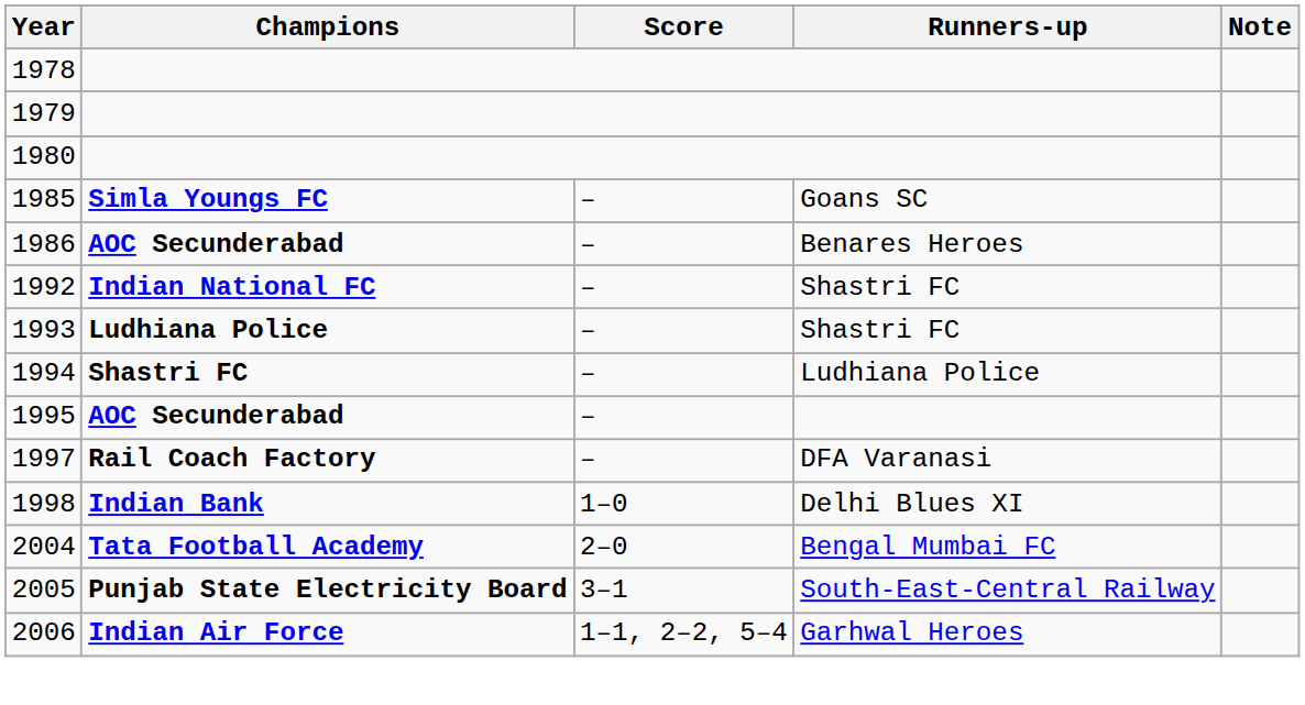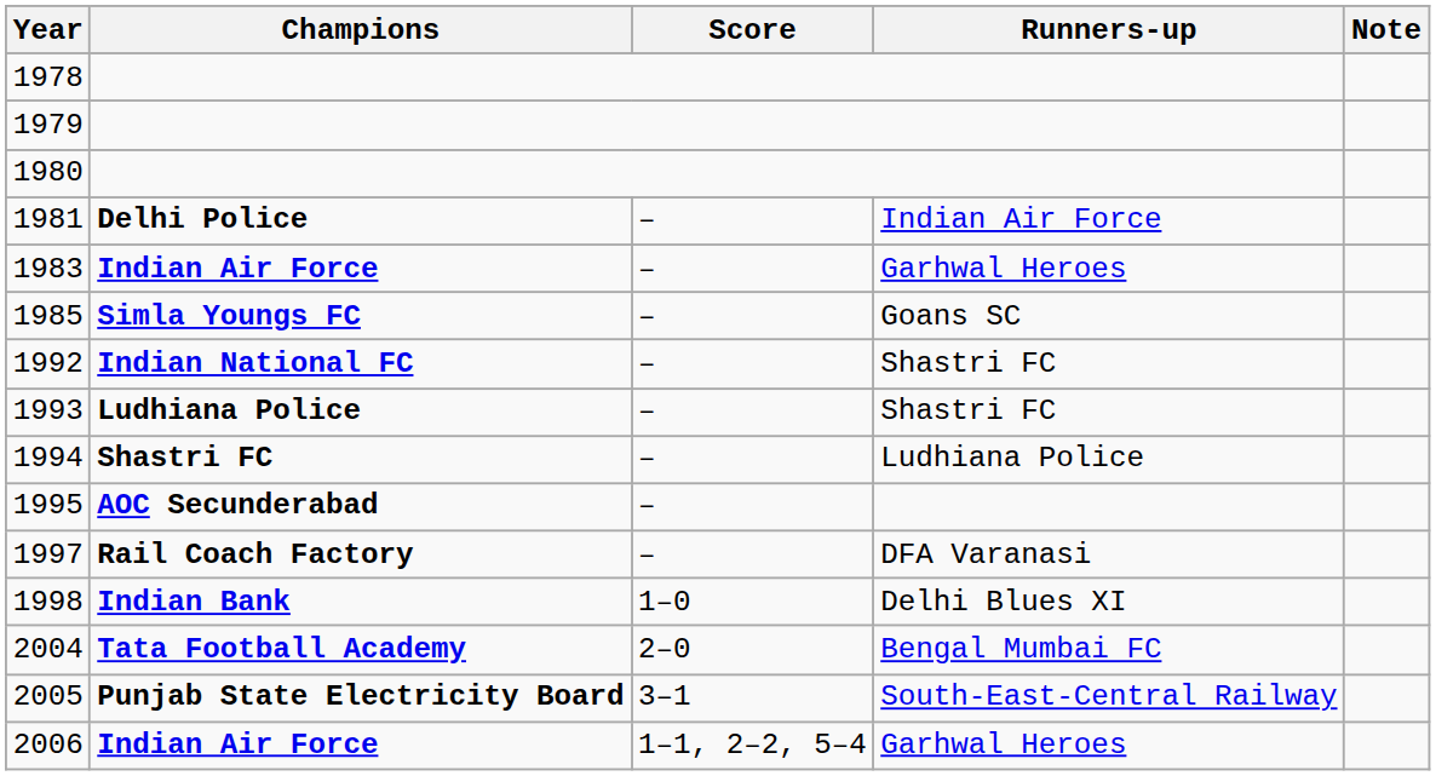+ row: 1981 | Delhi Police | – | Indian Air Force
+ row: 1983 | Indian Air Force | – | Garhwal Heroes
- row: 1986 | AOC Secunderabad | – | Benares Heroes
